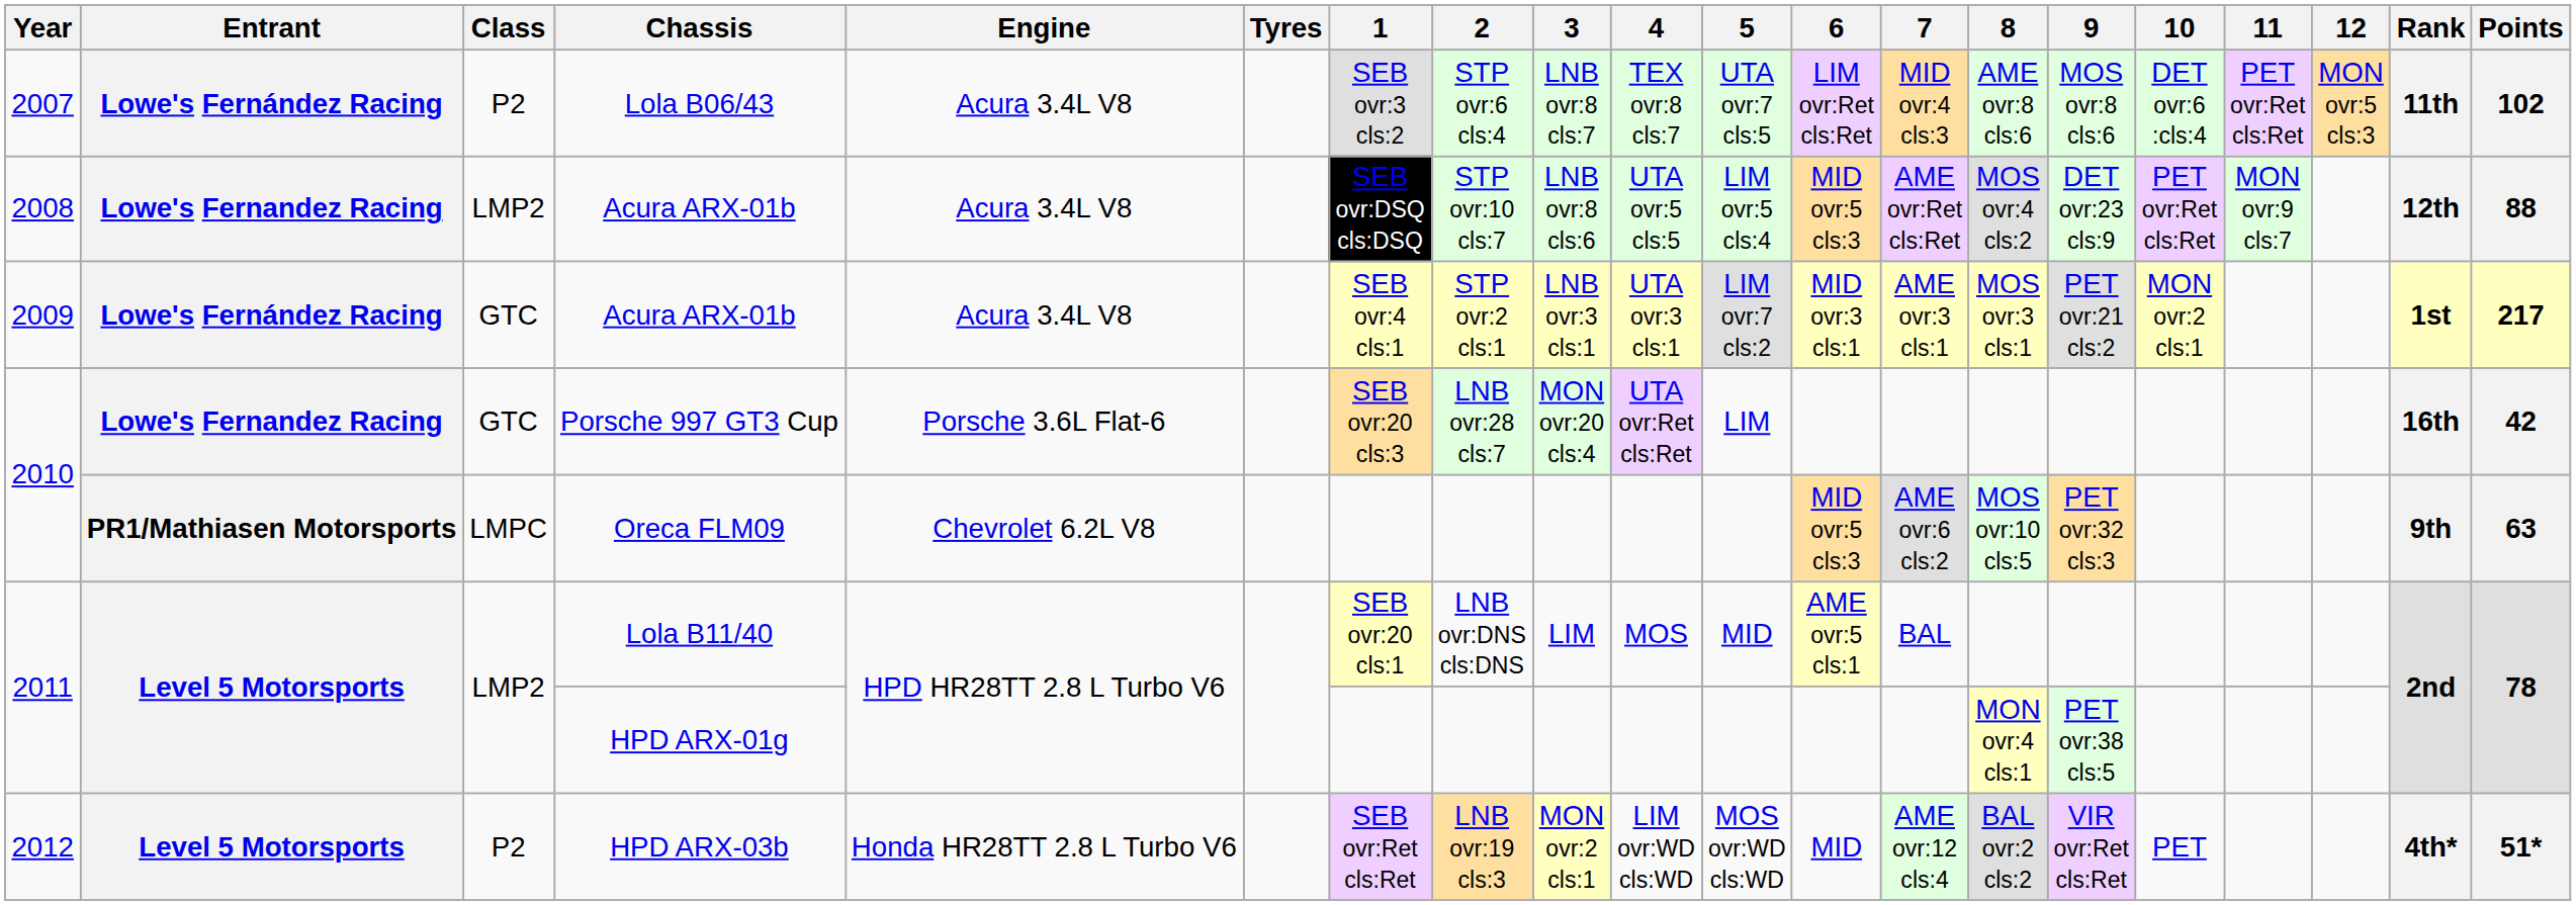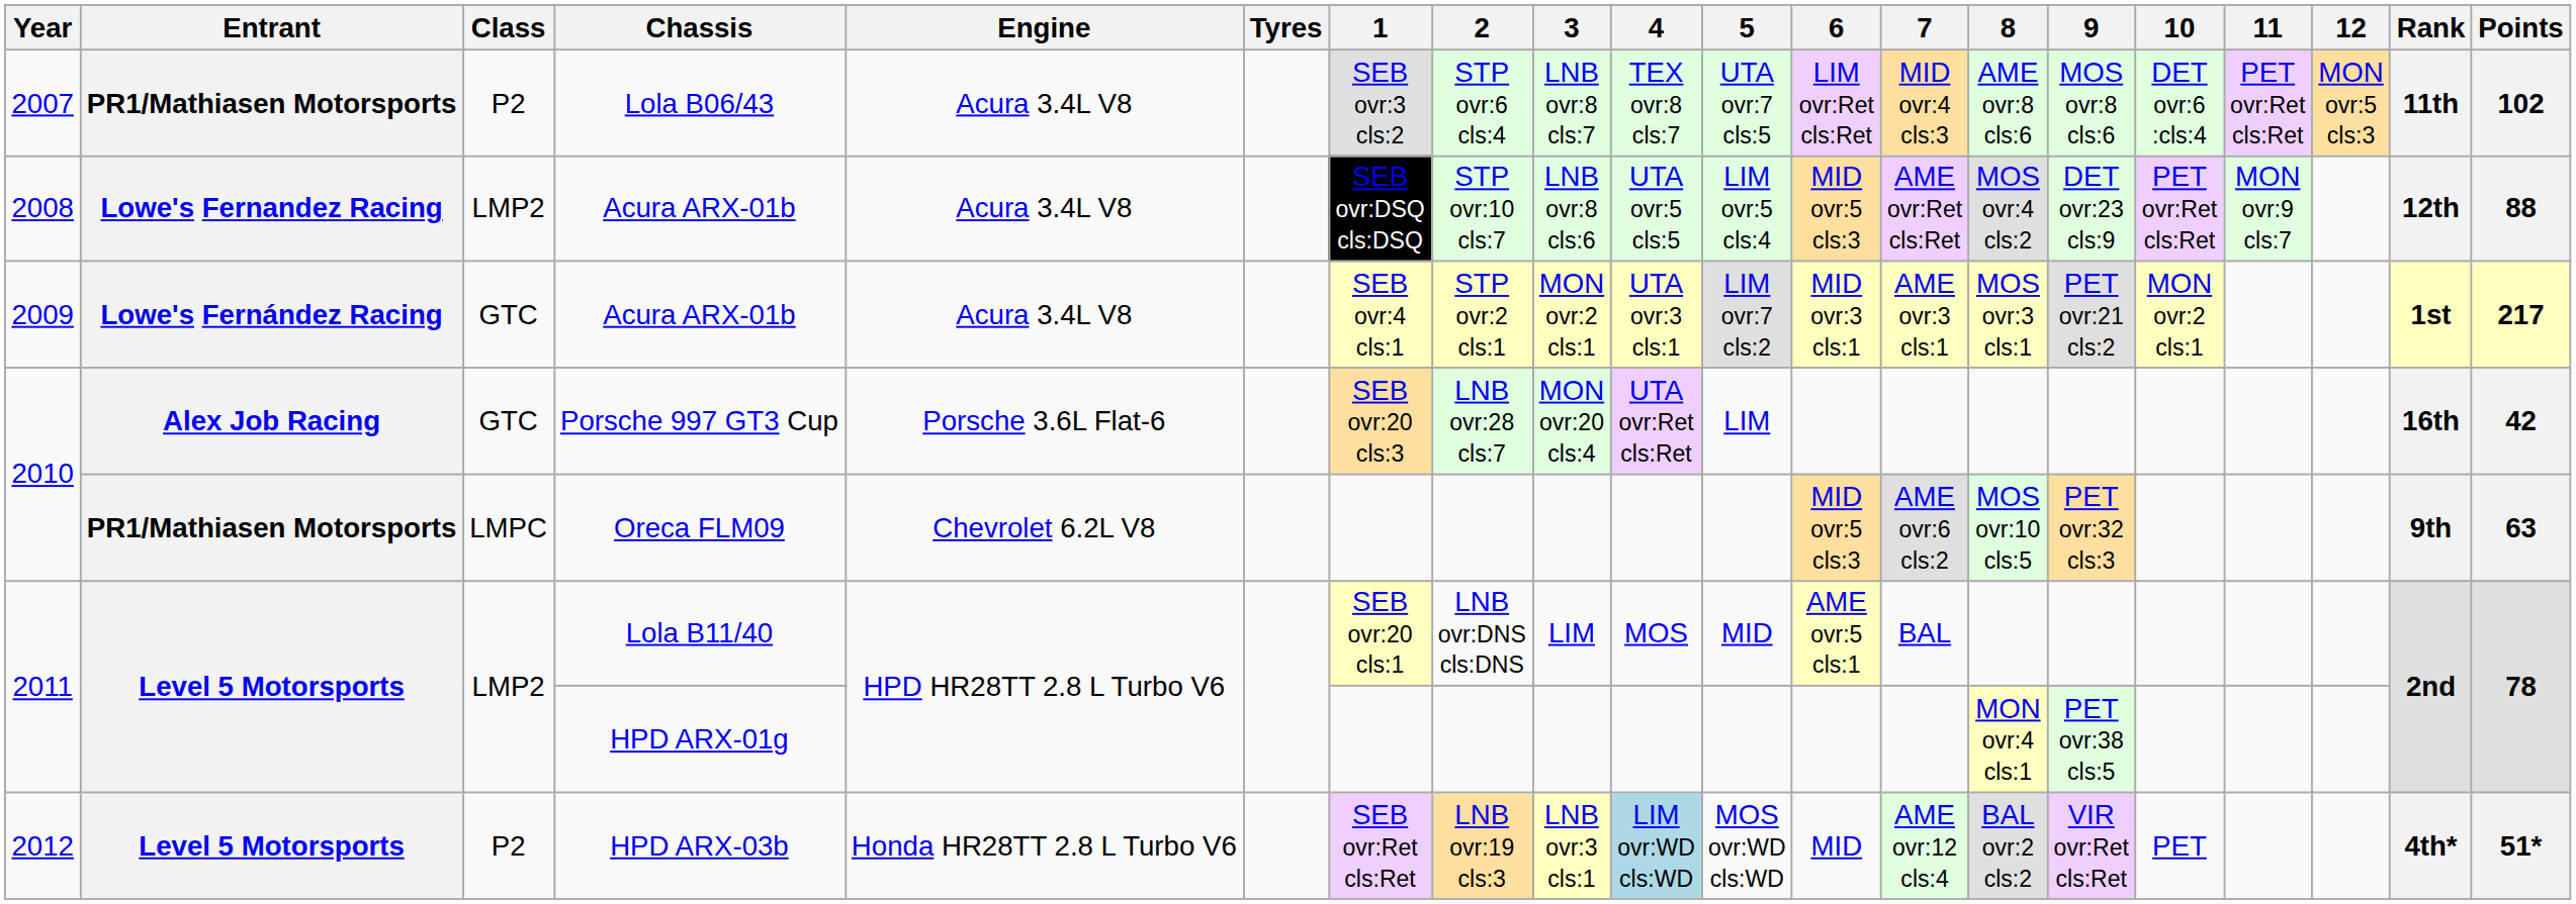Lola B06/43 | Entrant: Lowe's Fernández Racing -> PR1/Mathiasen Motorsports
2009 / Acura ARX-01b | 3: LNB ovr:3 cls:1 -> MON ovr:2 cls:1
Porsche 997 GT3 Cup | Entrant: Lowe's Fernandez Racing -> Alex Job Racing
HPD ARX-03b | 3: MON ovr:2 cls:1 -> LNB ovr:3 cls:1
HPD ARX-03b | 4: no background -> lightblue background
